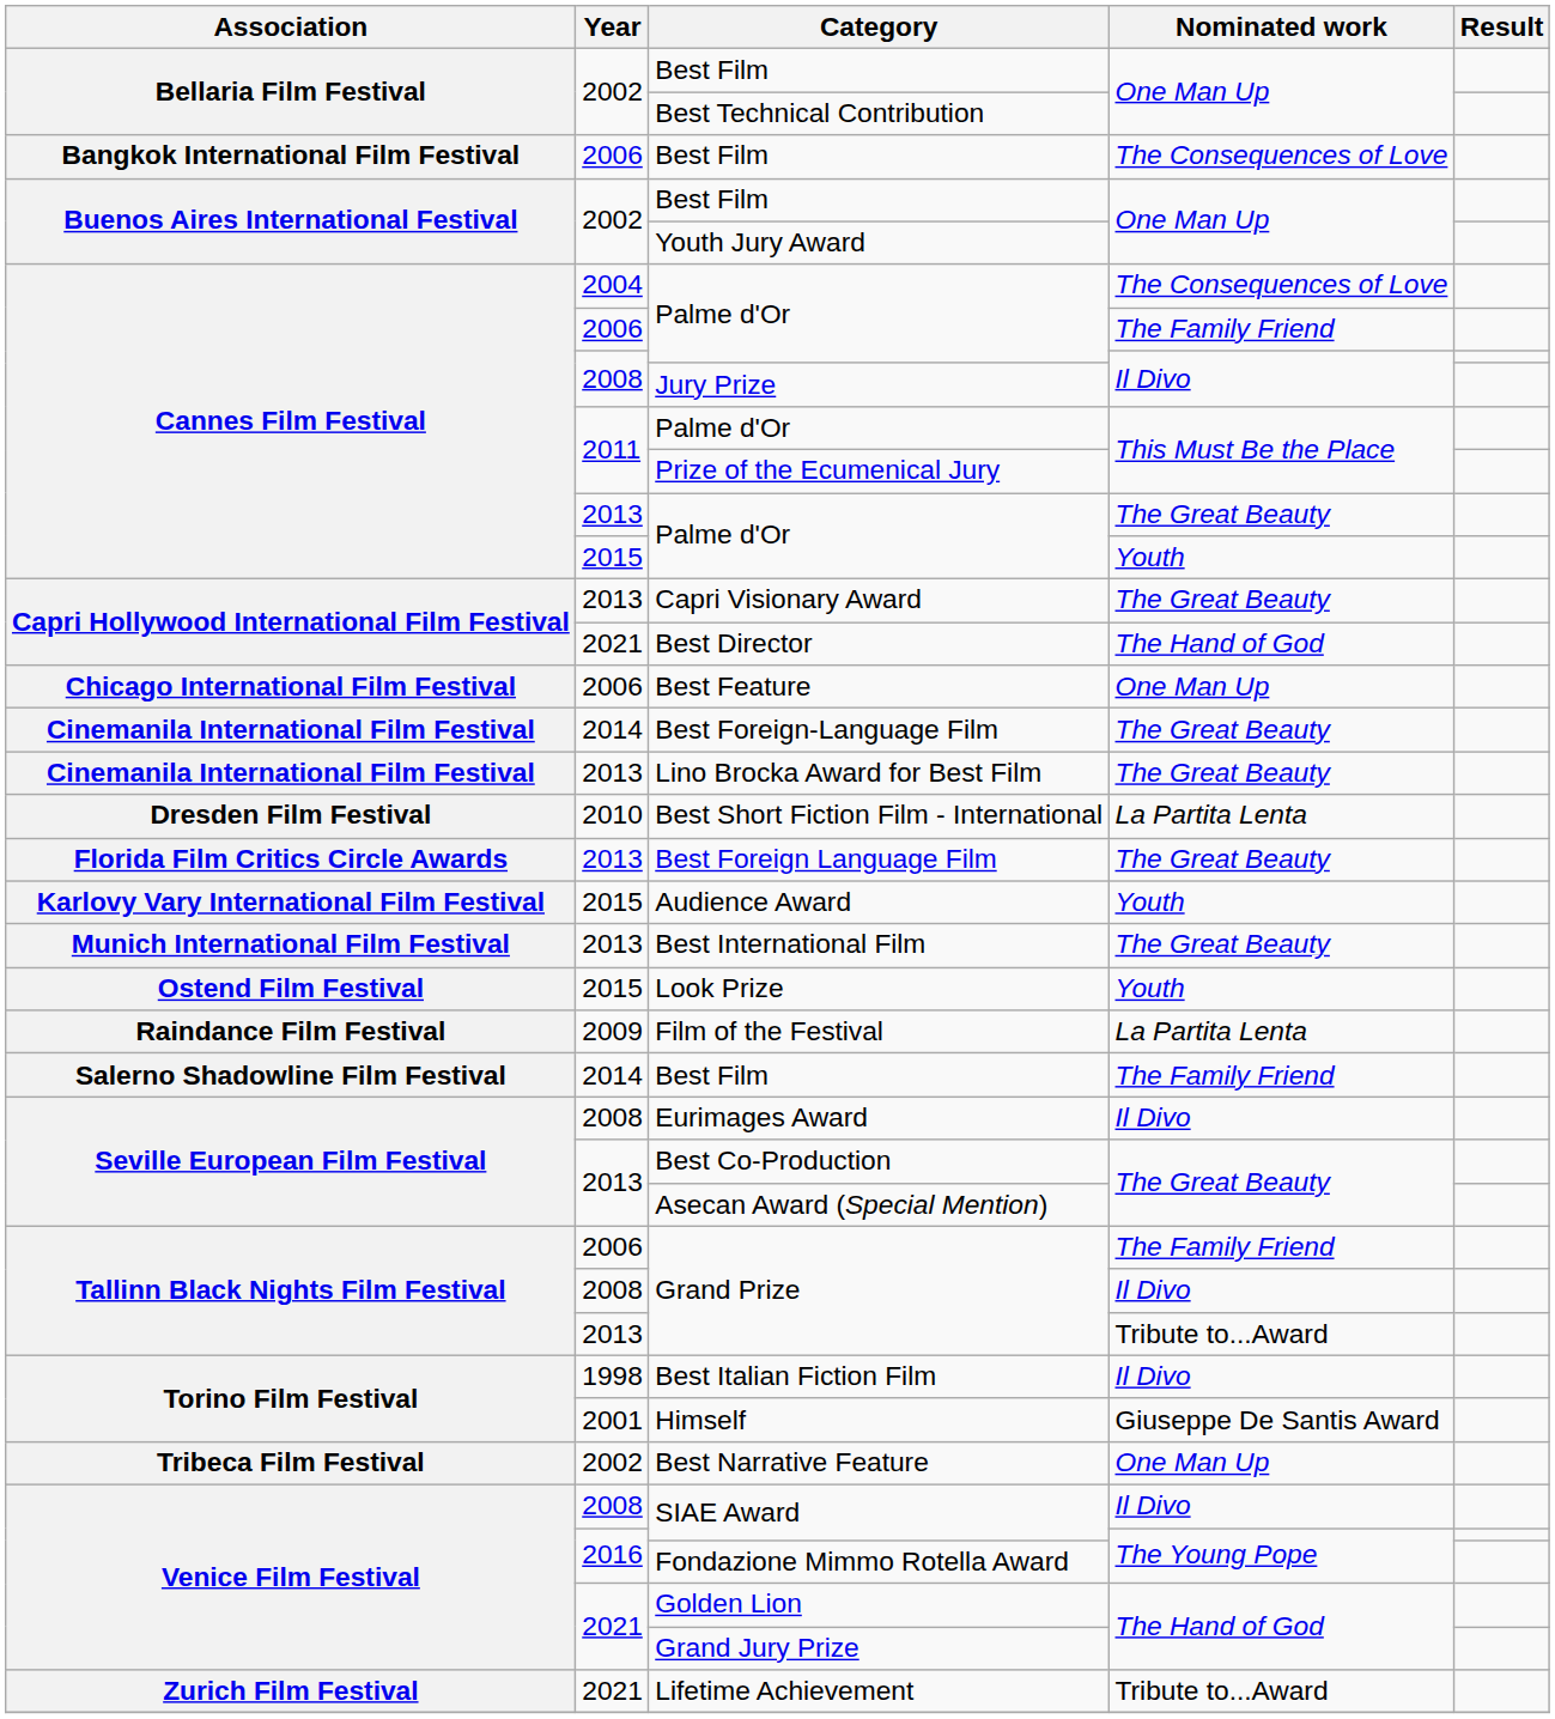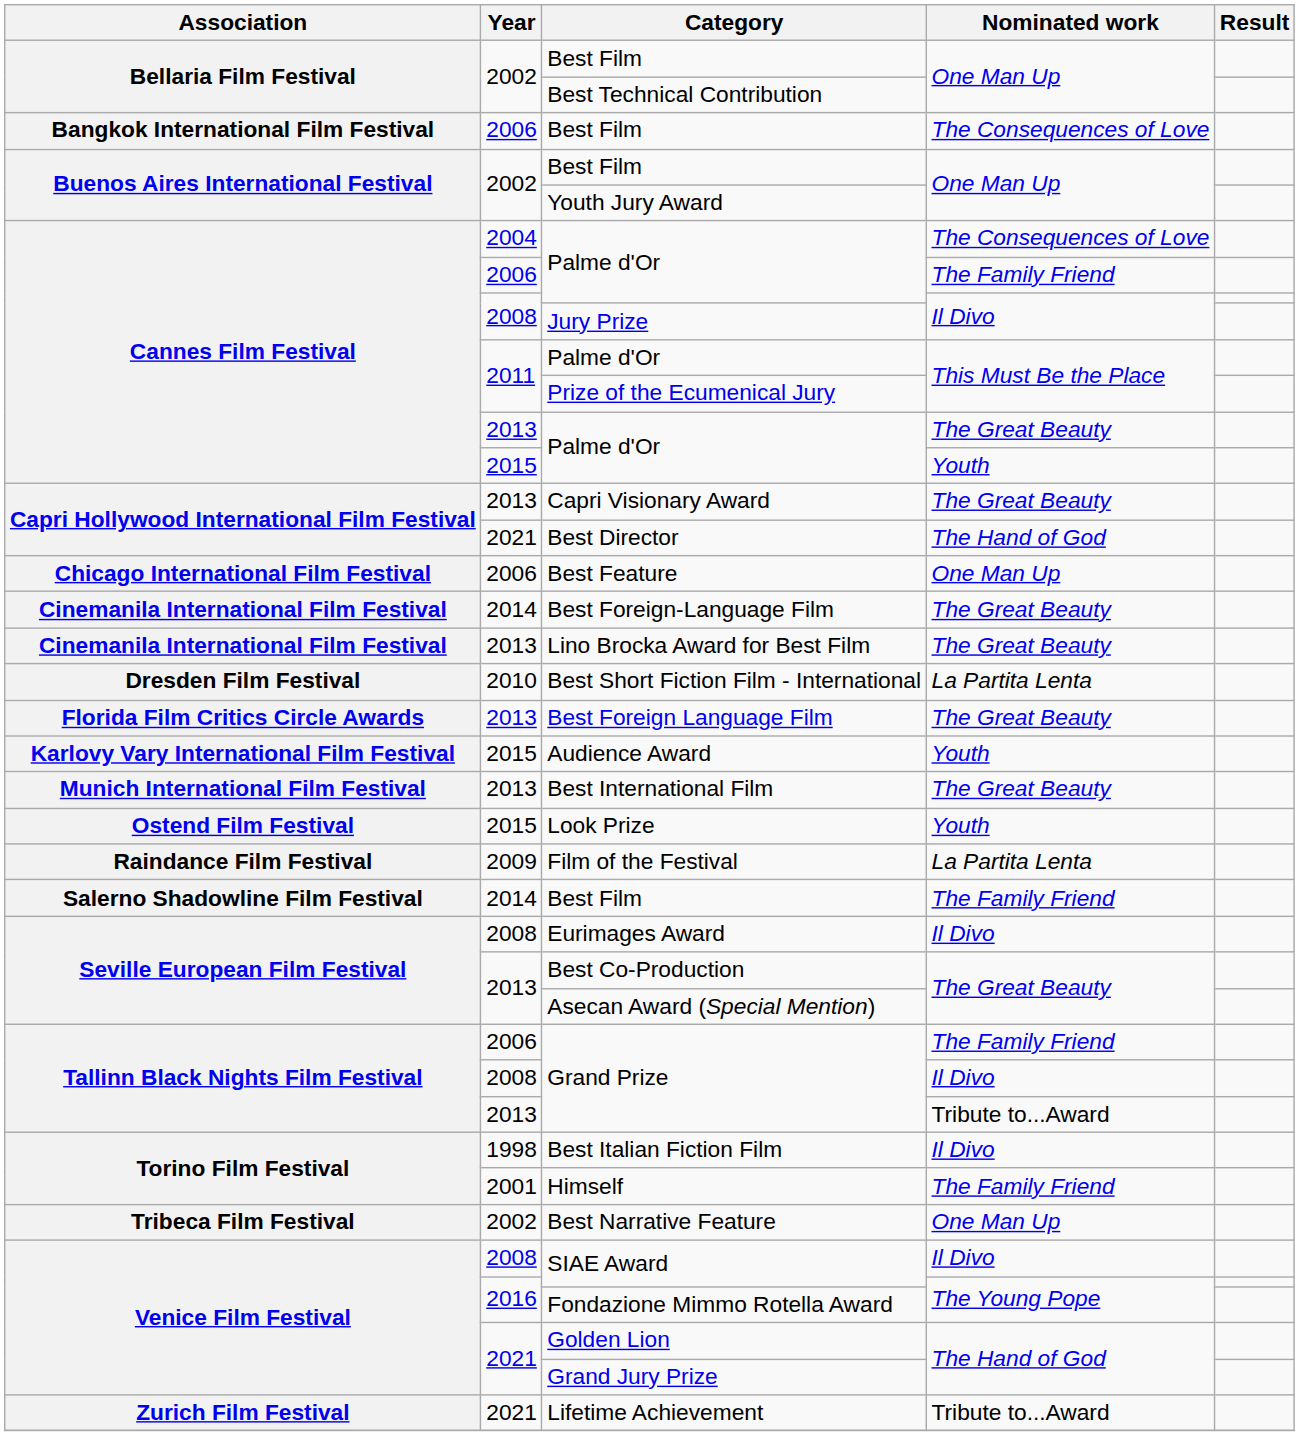Himself | Nominated work: Giuseppe De Santis Award -> The Family Friend
